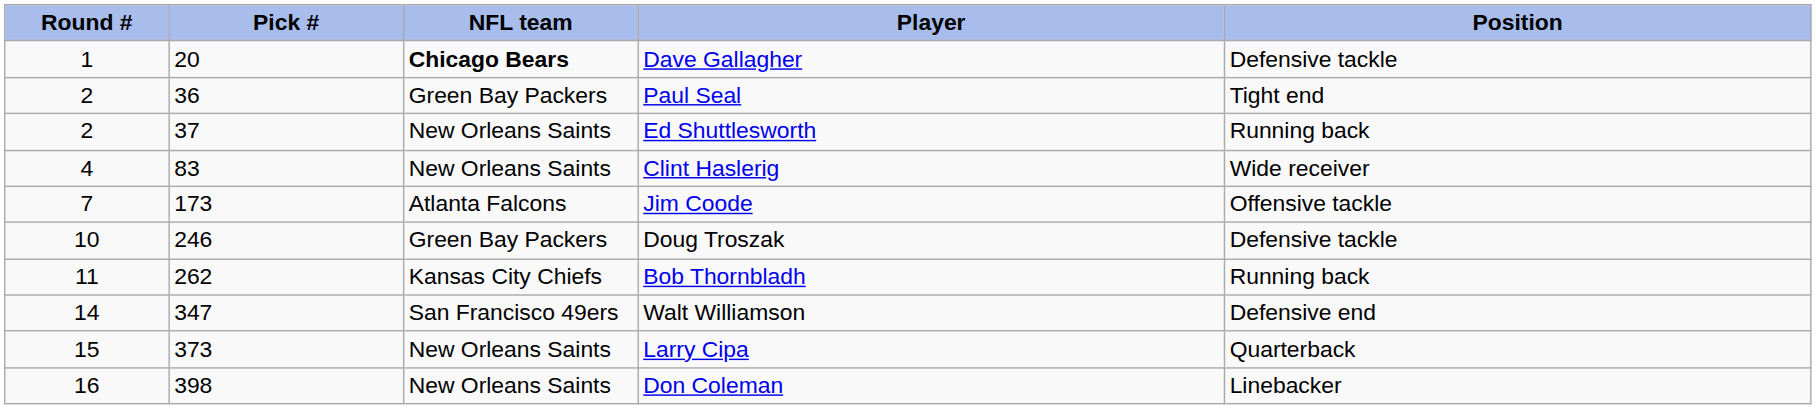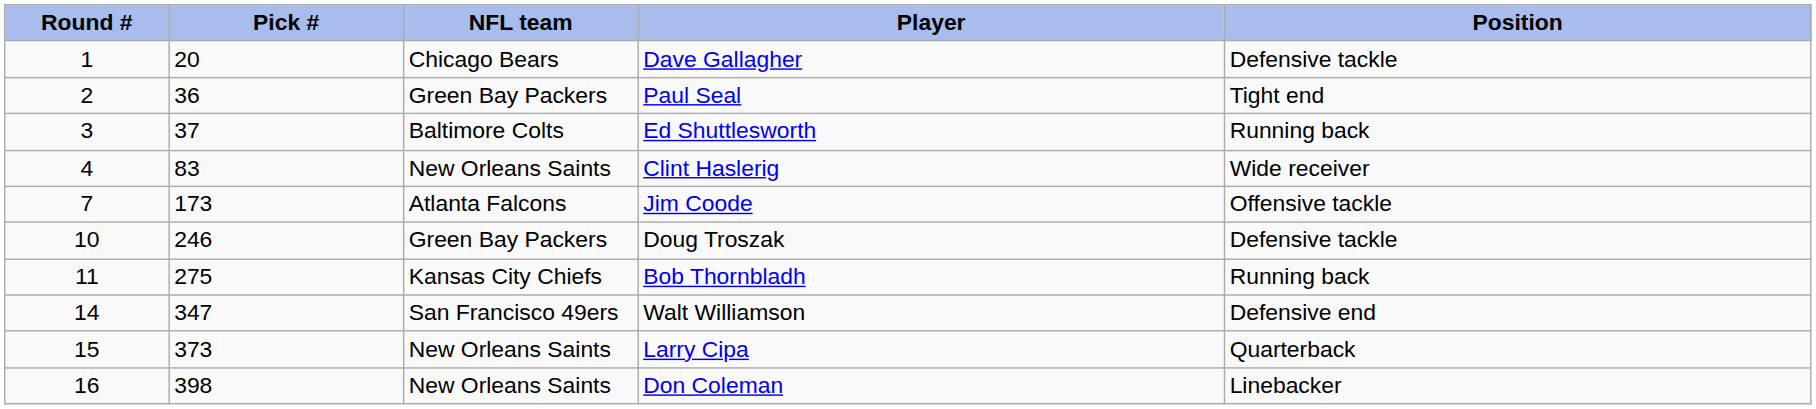Dave Gallagher | NFL team: bold -> normal
Ed Shuttlesworth | Round #: 2 -> 3
Ed Shuttlesworth | NFL team: New Orleans Saints -> Baltimore Colts
Bob Thornbladh | Pick #: 262 -> 275
